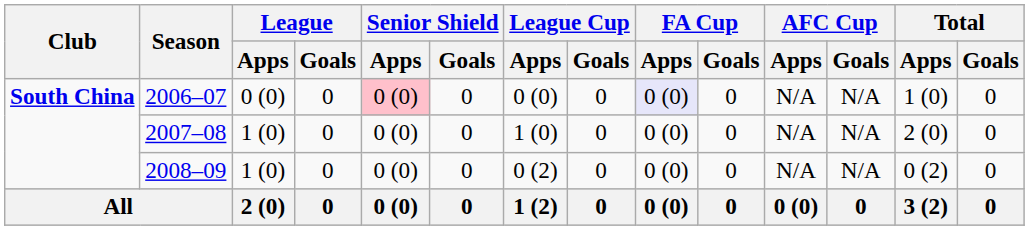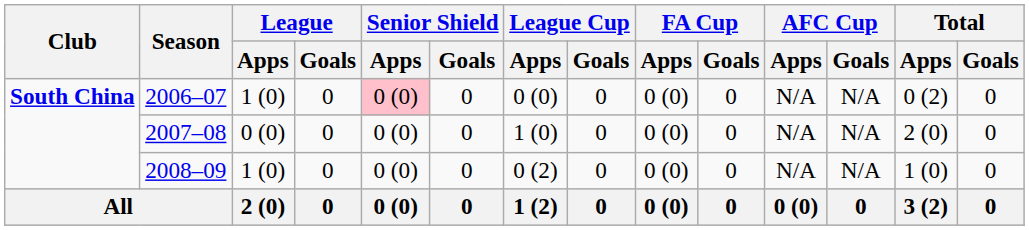2006–07 | League / Apps: 0 (0) -> 1 (0)
2006–07 | FA Cup / Apps: lavender background -> no background
2006–07 | Total / Apps: 1 (0) -> 0 (2)
2007–08 | League / Apps: 1 (0) -> 0 (0)
2008–09 | Total / Apps: 0 (2) -> 1 (0)
